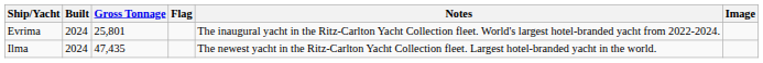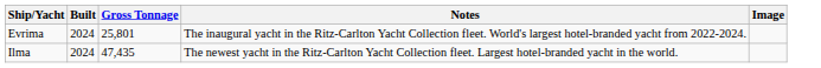- column: Flag
